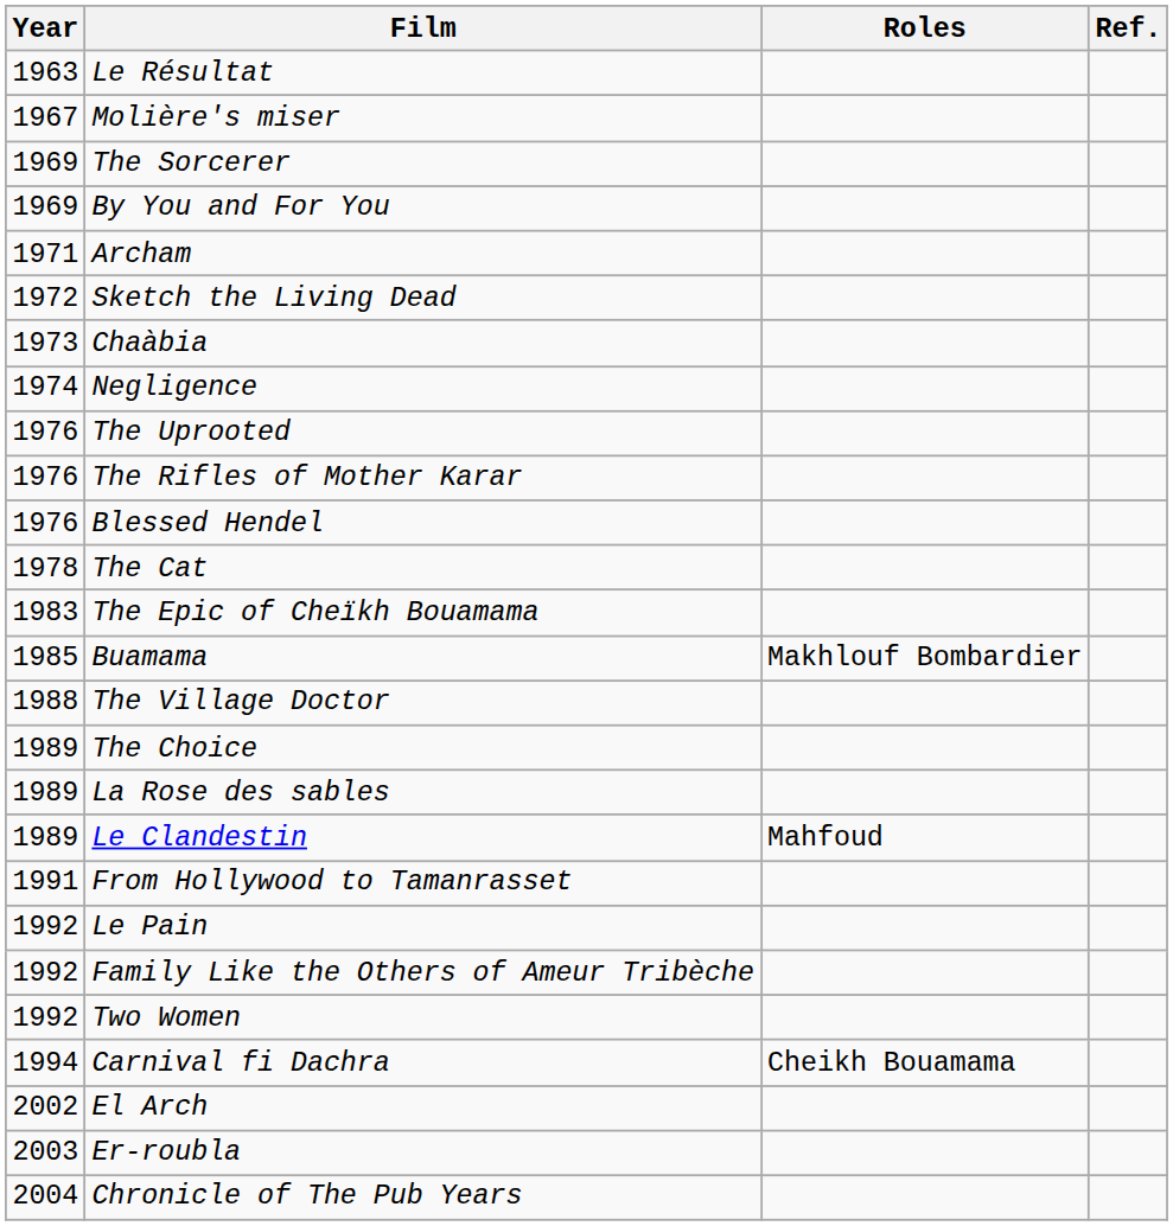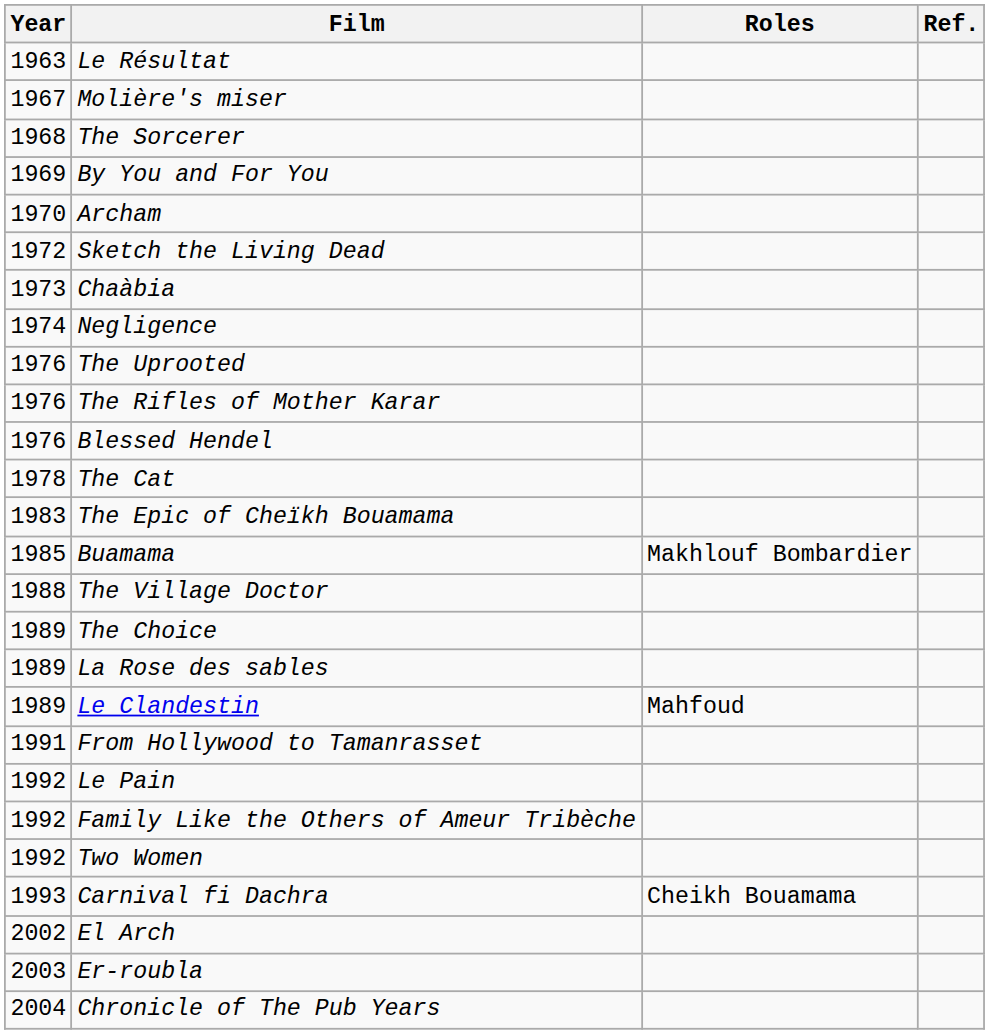The Sorcerer | Year: 1969 -> 1968
Archam | Year: 1971 -> 1970
Carnival fi Dachra | Year: 1994 -> 1993
